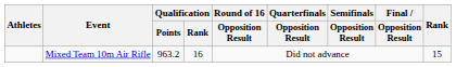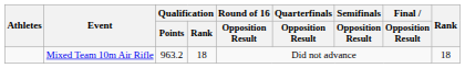Mixed Team 10m Air Rifle | Qualification / Rank: 16 -> 18
Mixed Team 10m Air Rifle | Rank: 15 -> 18
